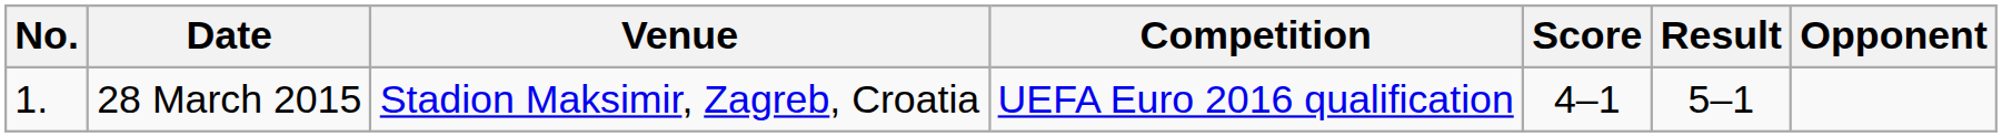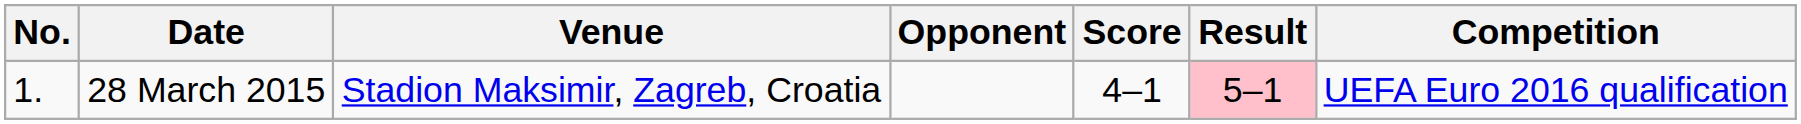columns swapped: Opponent <-> Competition
28 March 2015 | Result: no background -> pink background
